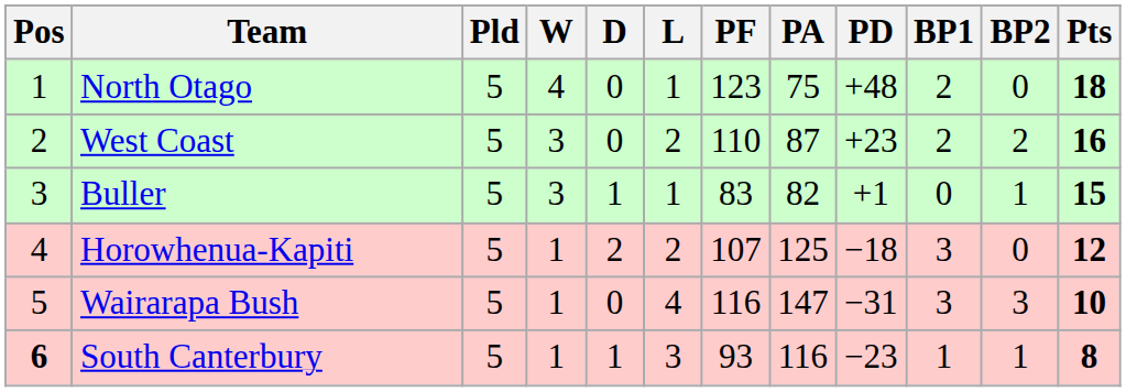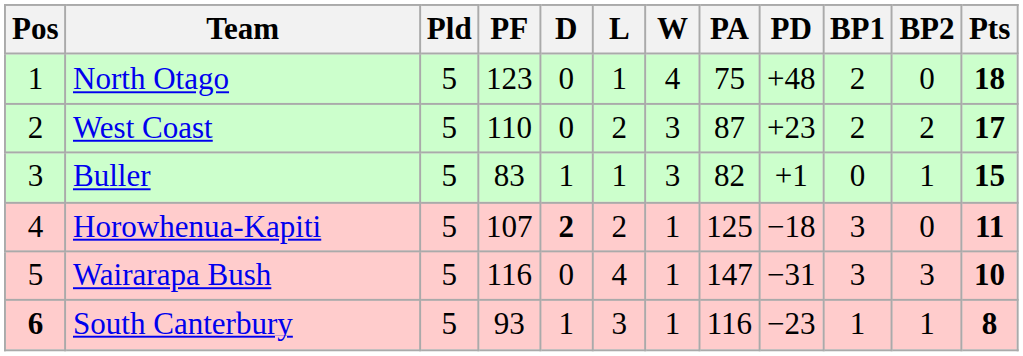columns swapped: W <-> PF
West Coast | Pts: 16 -> 17
Horowhenua-Kapiti | D: normal -> bold
Horowhenua-Kapiti | Pts: 12 -> 11
